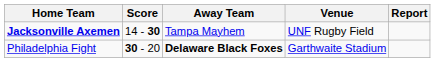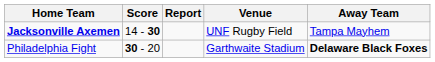columns swapped: Away Team <-> Report
